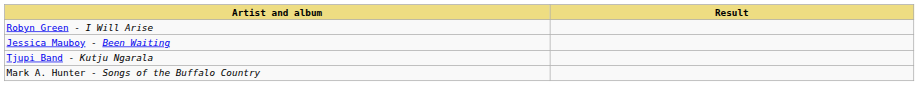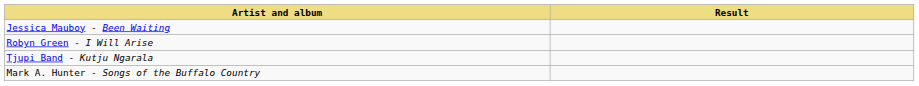rows swapped: Robyn Green - I Will Arise <-> Jessica Mauboy - Been Waiting
